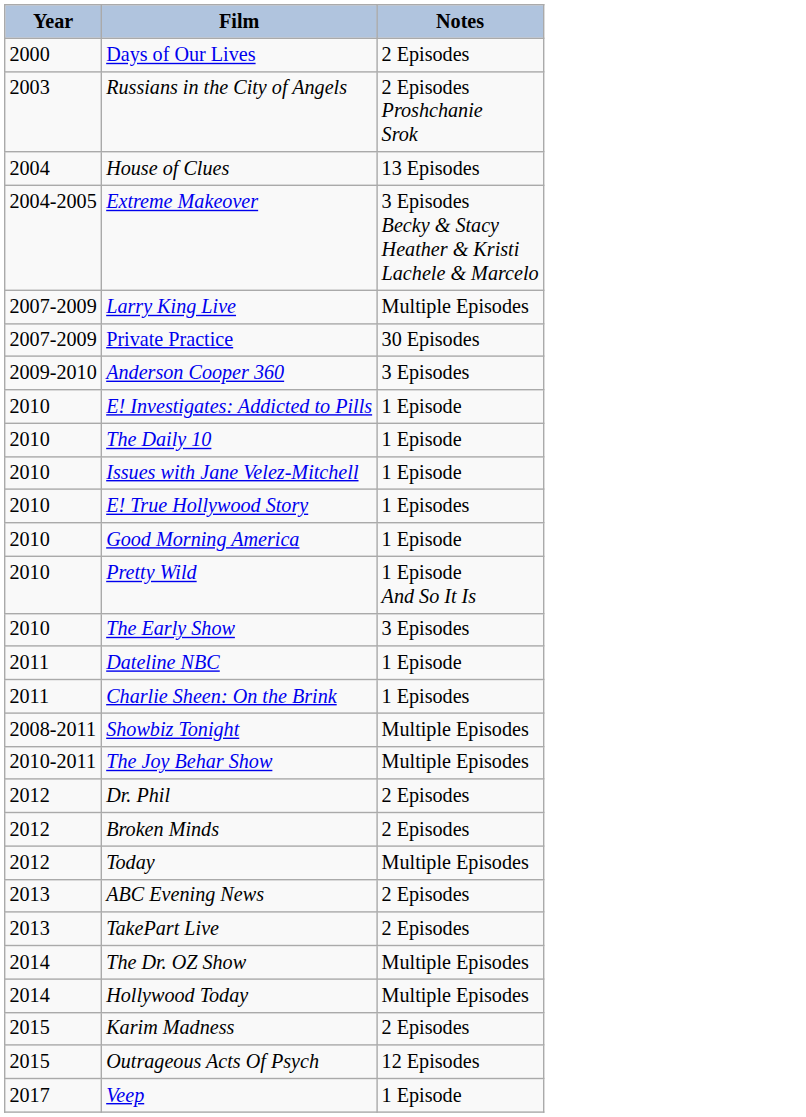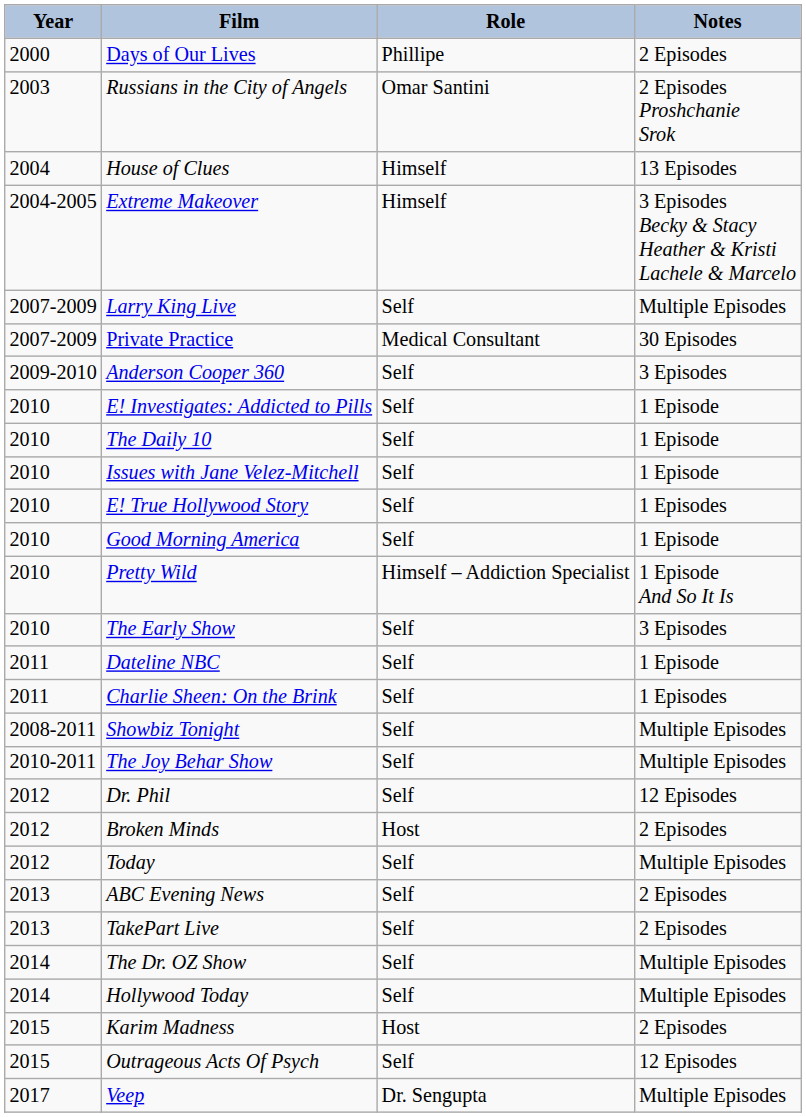+ column: Role | Phillipe | Omar Santini | Himself | Himself | Self | Medical Consultant | Self | Self | Self | Self | Self | Self | Himself – Addiction Specialist | Self | Self | Self | Self | Self | Self | Host | Self | Self | Self | Self | Self | Host | Self | Dr. Sengupta
Dr. Phil | Notes: 2 Episodes -> 12 Episodes
Veep | Notes: 1 Episode -> Multiple Episodes
